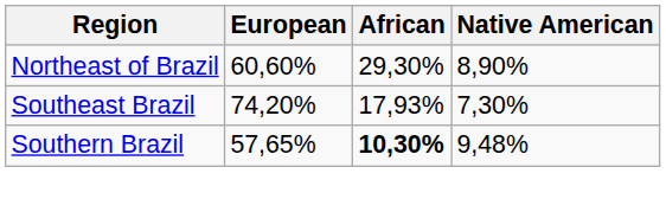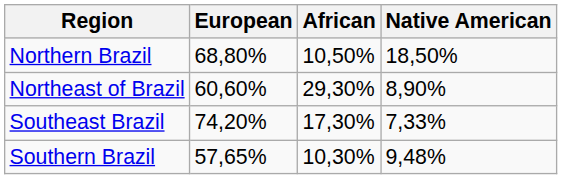+ row: Northern Brazil | 68,80% | 10,50% | 18,50%
Southeast Brazil | African: 17,93% -> 17,30%
Southeast Brazil | Native American: 7,30% -> 7,33%
Southern Brazil | African: bold -> normal
